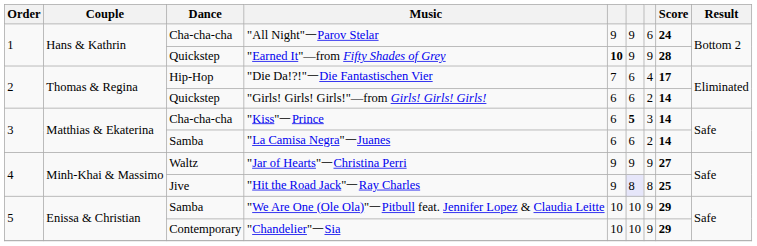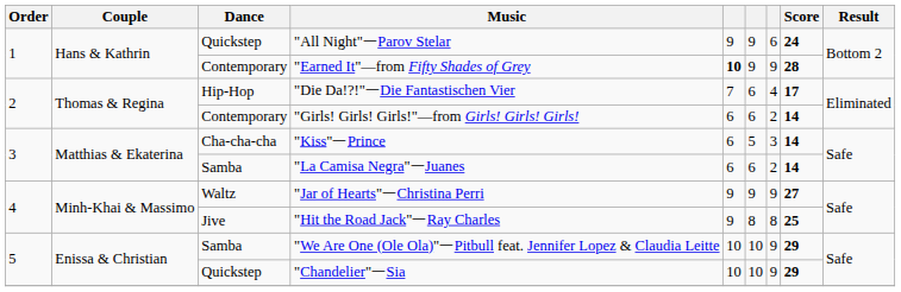"All Night"一Parov Stelar | Dance: Cha-cha-cha -> Quickstep
"Earned It"—from Fifty Shades of Grey | Dance: Quickstep -> Contemporary
"Girls! Girls! Girls!"—from Girls! Girls! Girls! | Dance: Quickstep -> Contemporary
"Kiss"一Prince | column 6: bold -> normal
"Hit the Road Jack"一Ray Charles | column 6: lavender background -> no background
"Chandelier"一Sia | Dance: Contemporary -> Quickstep
